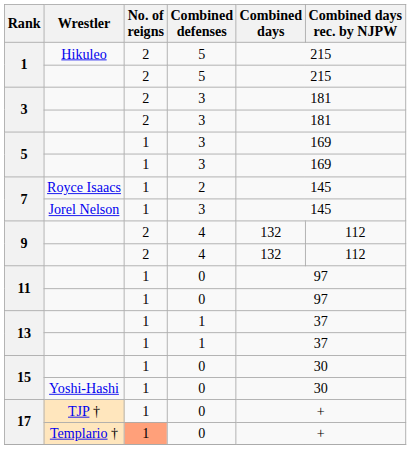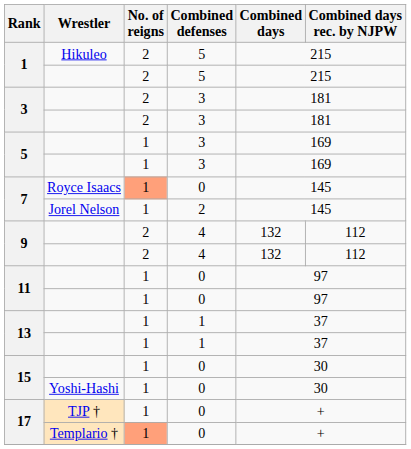7 / Royce Isaacs | No. of reigns: no background -> lightsalmon background
7 / Royce Isaacs | Combined defenses: 2 -> 0
7 / Jorel Nelson | Combined defenses: 3 -> 2
